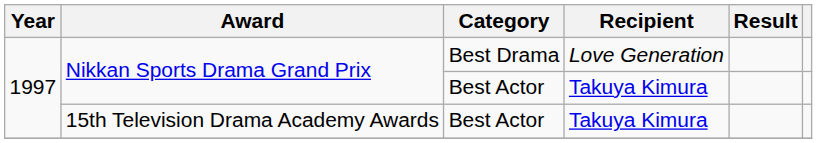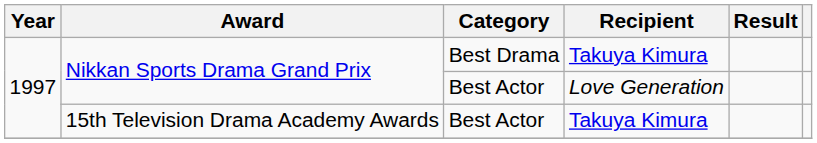Nikkan Sports Drama Grand Prix / Best Drama | Recipient: Love Generation -> Takuya Kimura
Nikkan Sports Drama Grand Prix / Best Actor | Recipient: Takuya Kimura -> Love Generation
